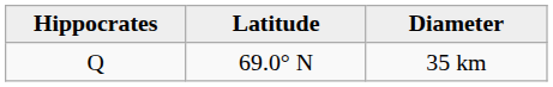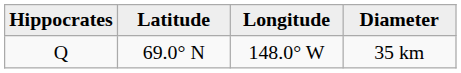+ column: Longitude | 148.0° W
